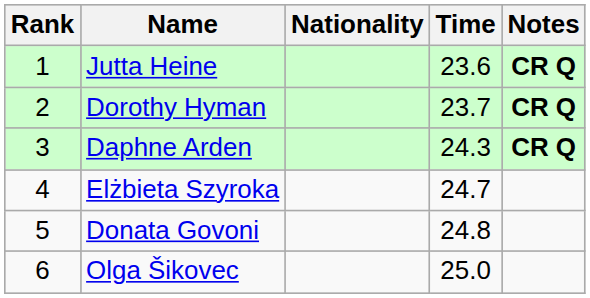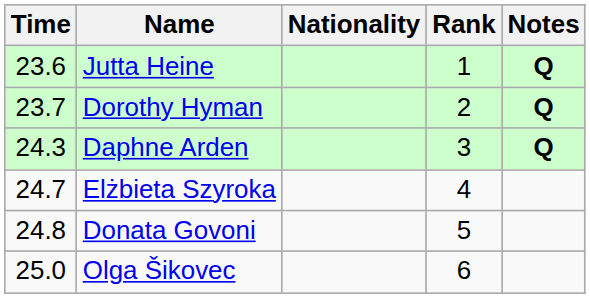columns swapped: Rank <-> Time
Jutta Heine | Notes: CR Q -> Q
Dorothy Hyman | Notes: CR Q -> Q
Daphne Arden | Notes: CR Q -> Q
